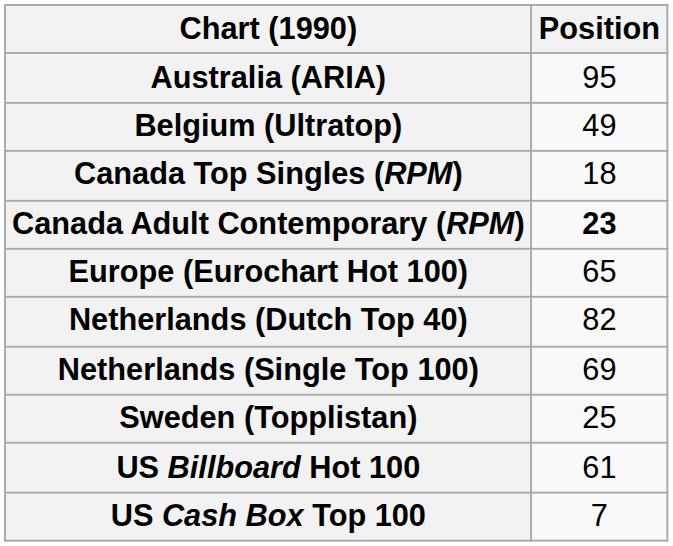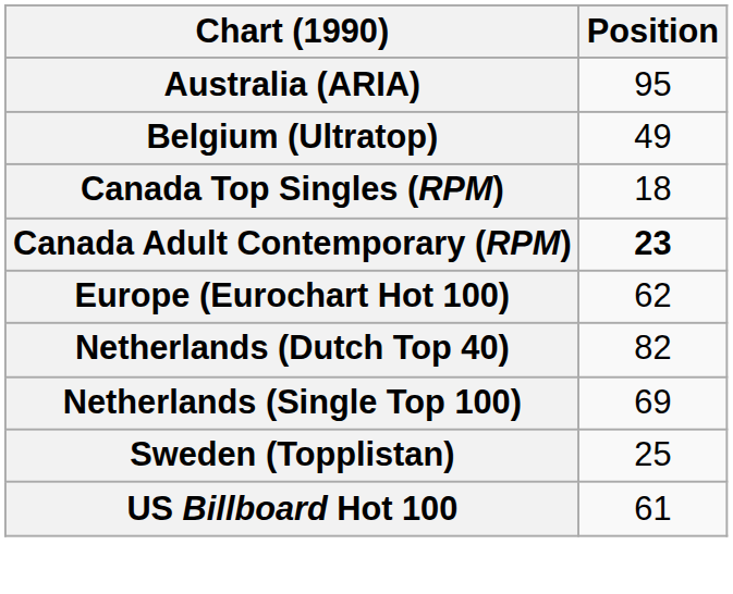Europe (Eurochart Hot 100) | Position: 65 -> 62
- row: US Cash Box Top 100 | 7
